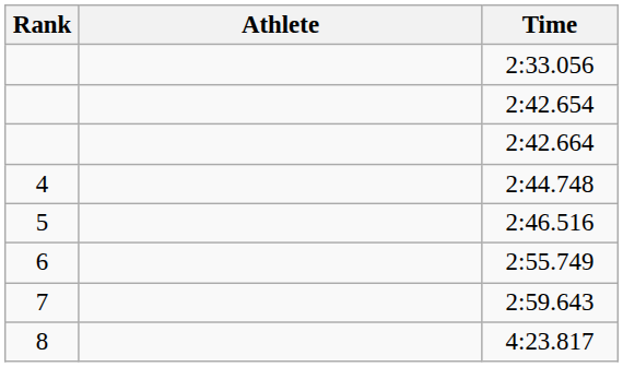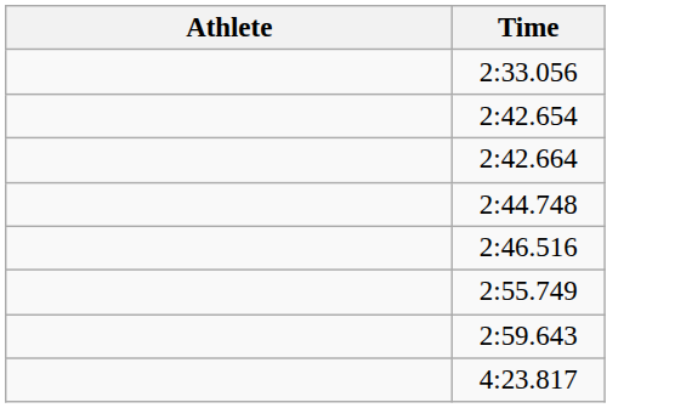- column: Rank | 4 | 5 | 6 | 7 | 8
